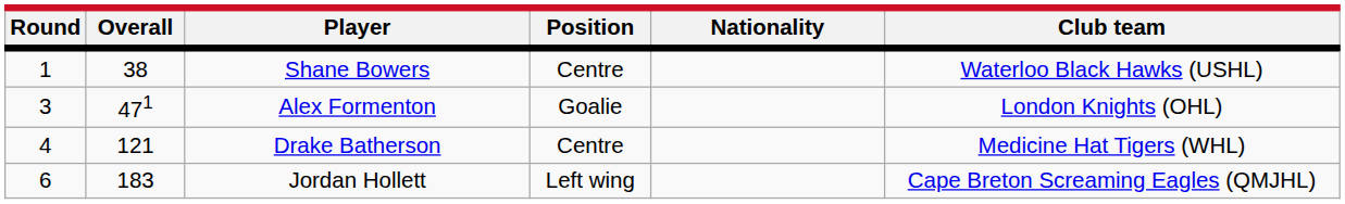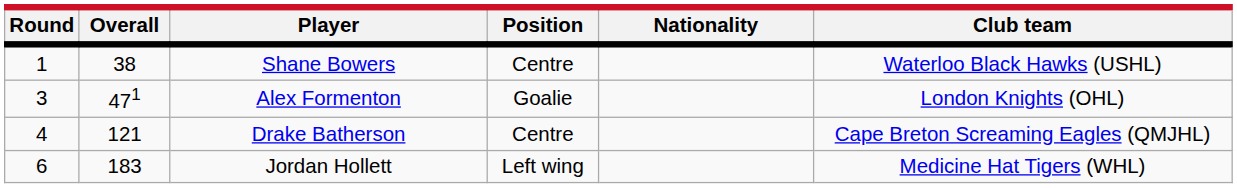Drake Batherson | Club team: Medicine Hat Tigers (WHL) -> Cape Breton Screaming Eagles (QMJHL)
Jordan Hollett | Club team: Cape Breton Screaming Eagles (QMJHL) -> Medicine Hat Tigers (WHL)
